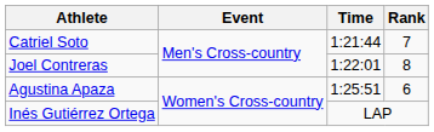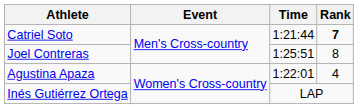Catriel Soto | Rank: normal -> bold
Joel Contreras | Time: 1:22:01 -> 1:25:51
Agustina Apaza | Time: 1:25:51 -> 1:22:01
Agustina Apaza | Rank: 6 -> 4
